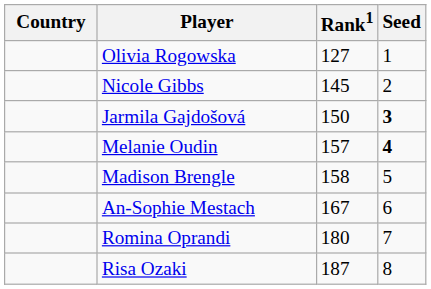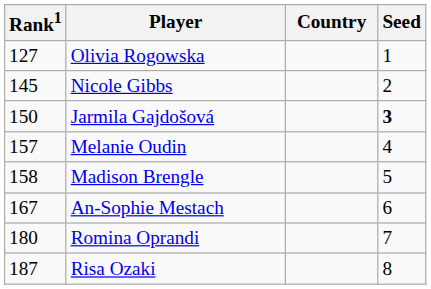columns swapped: Country <-> Rank1
Melanie Oudin | Seed: bold -> normal
